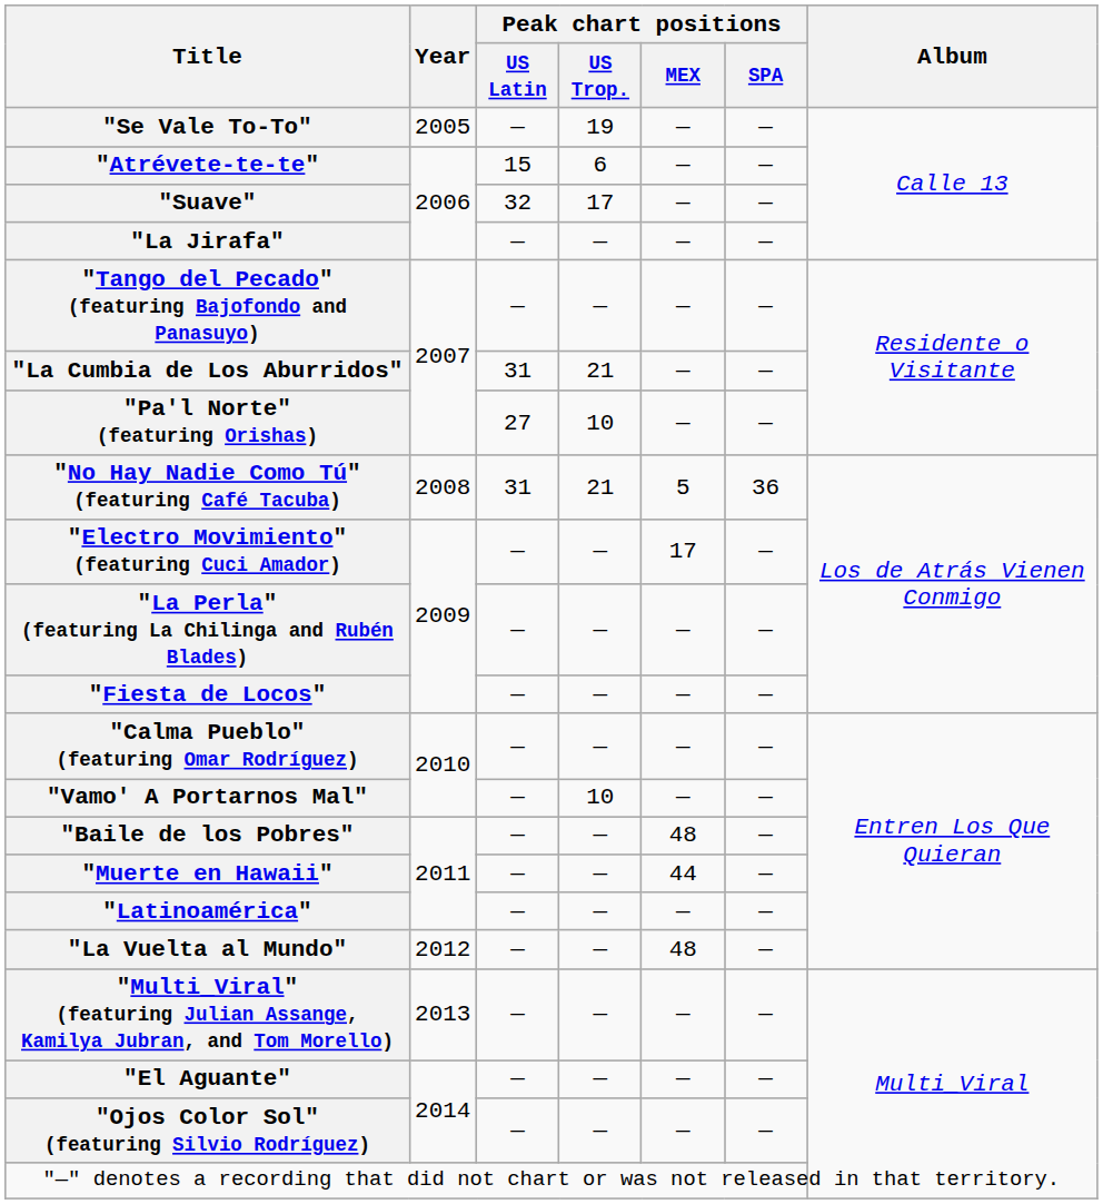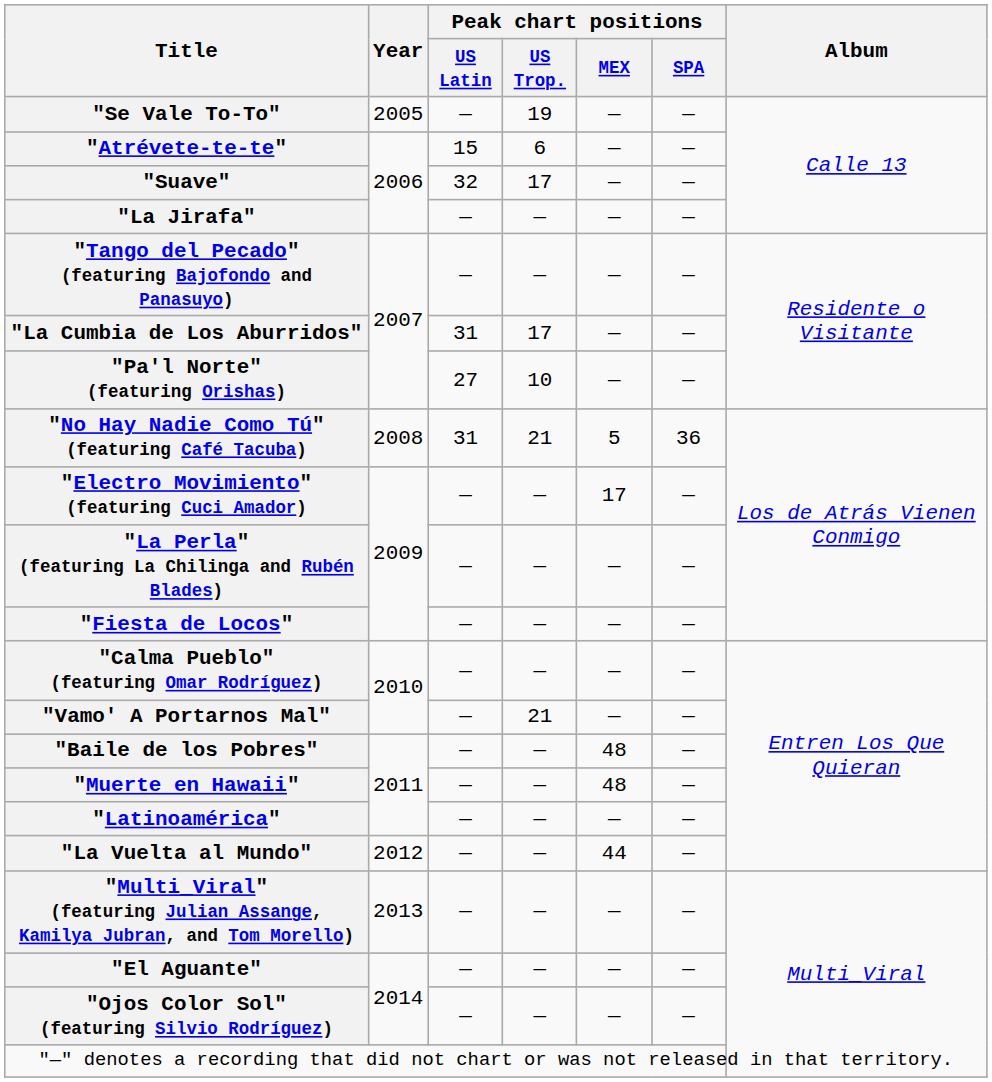"La Cumbia de Los Aburridos" | Peak chart positions / US Trop.: 21 -> 17
"Vamo' A Portarnos Mal" | Peak chart positions / US Trop.: 10 -> 21
"Muerte en Hawaii" | Peak chart positions / MEX: 44 -> 48
"La Vuelta al Mundo" | Peak chart positions / MEX: 48 -> 44
